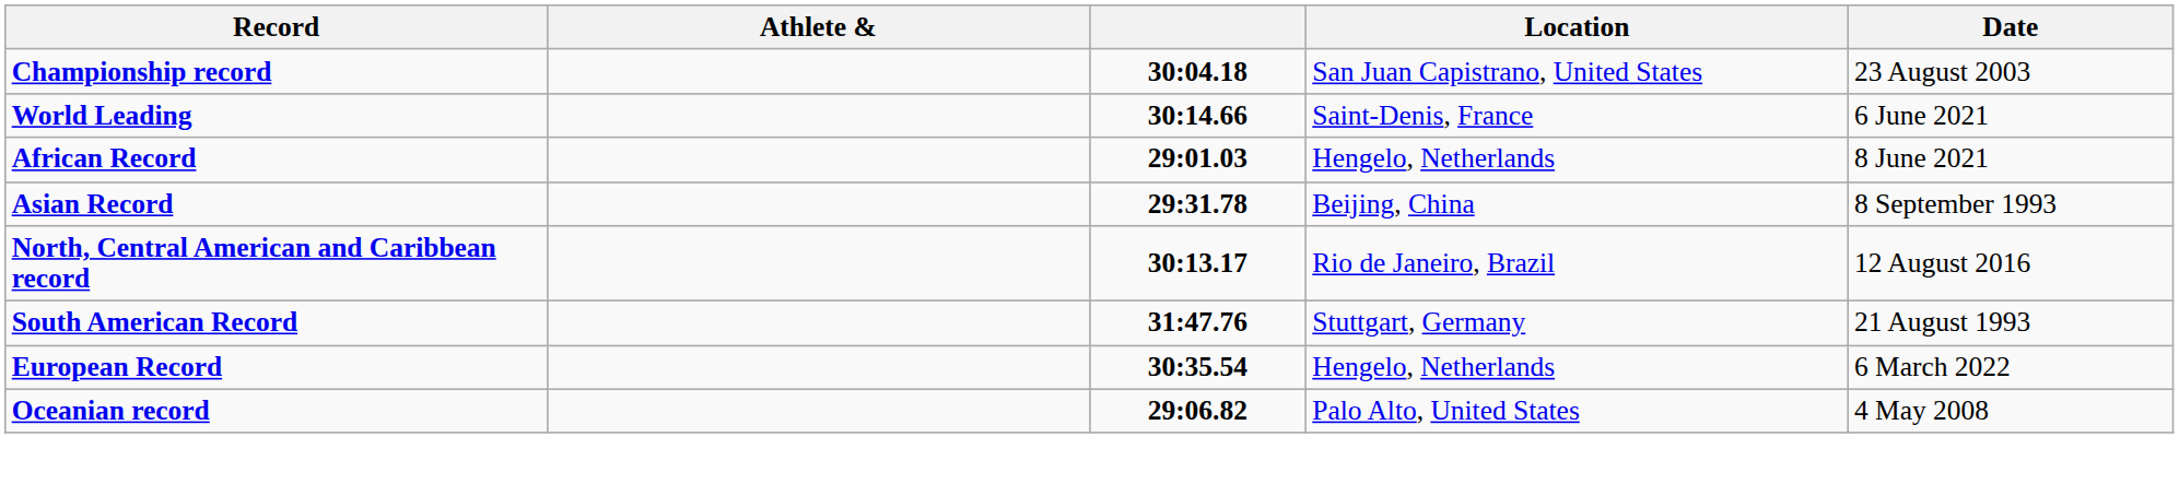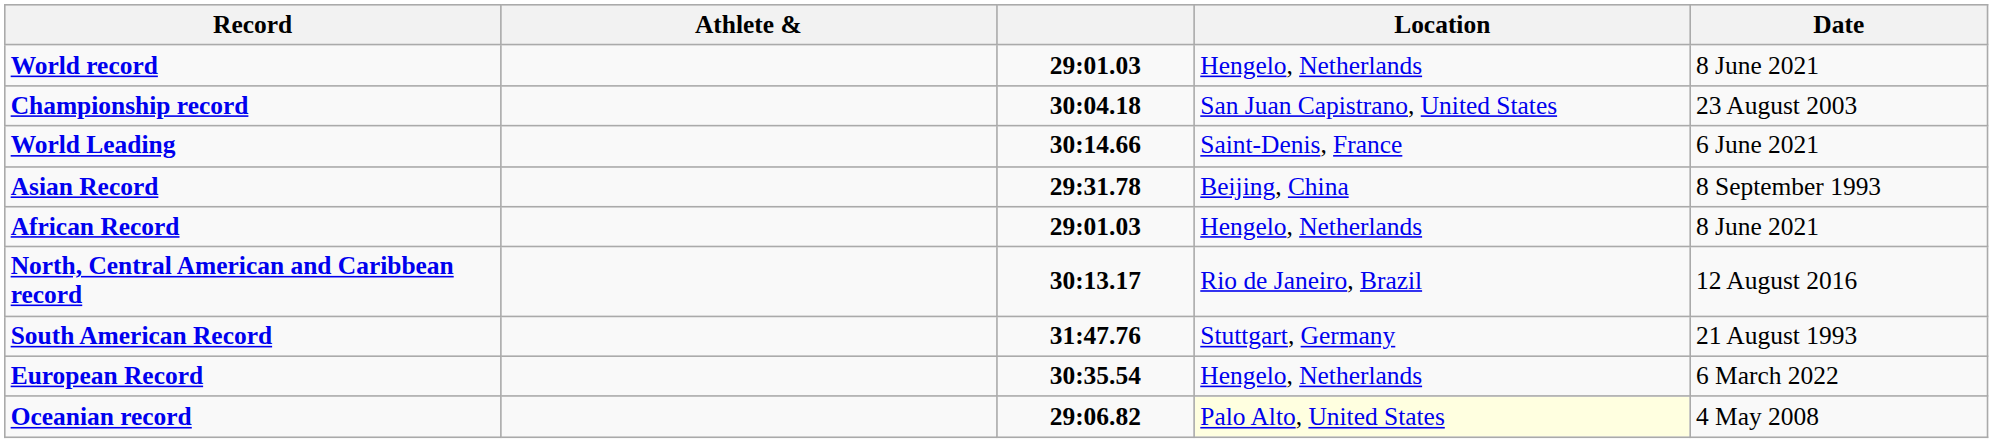+ row: World record | 29:01.03 | Hengelo, Netherlands | 8 June 2021
rows swapped: African Record <-> Asian Record
Oceanian record | Location: no background -> lightyellow background
